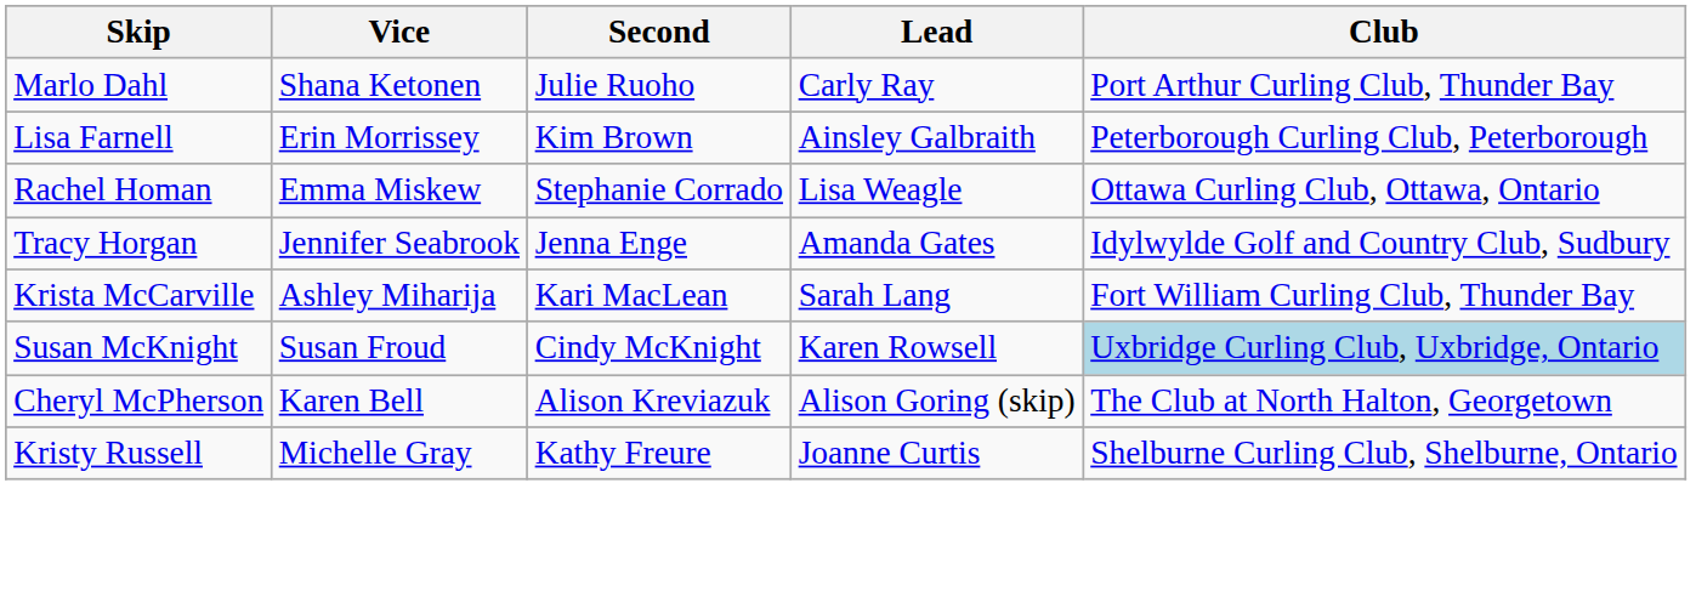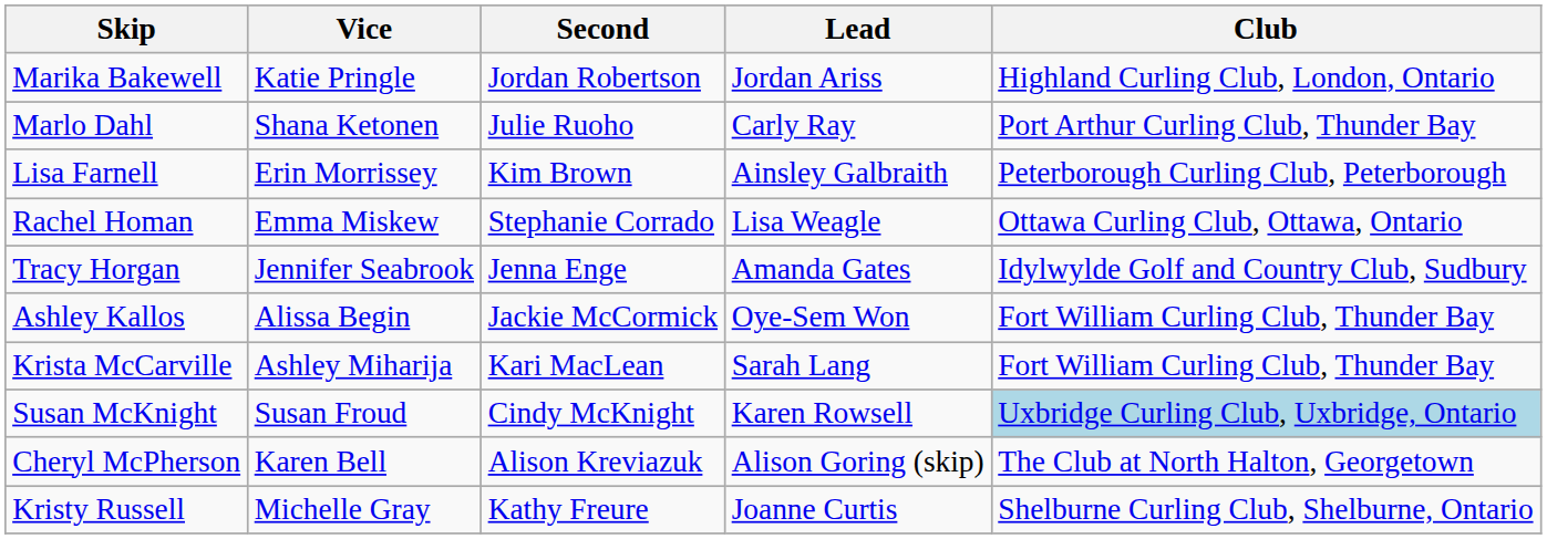+ row: Marika Bakewell | Katie Pringle | Jordan Robertson | Jordan Ariss | Highland Curling Club, London, Ontario
+ row: Ashley Kallos | Alissa Begin | Jackie McCormick | Oye-Sem Won | Fort William Curling Club, Thunder Bay
